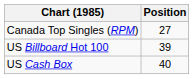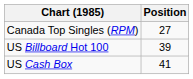US Cash Box | Position: 40 -> 41
